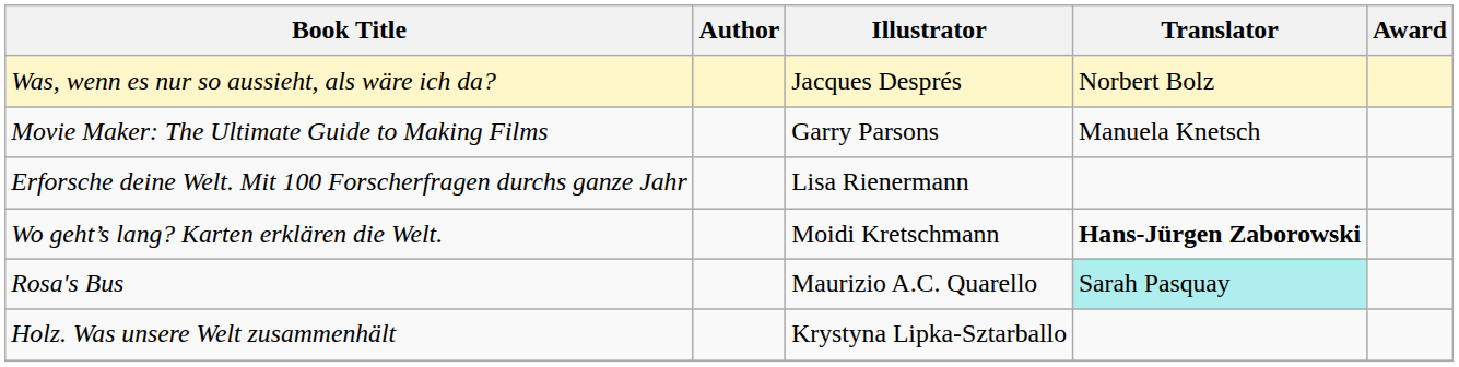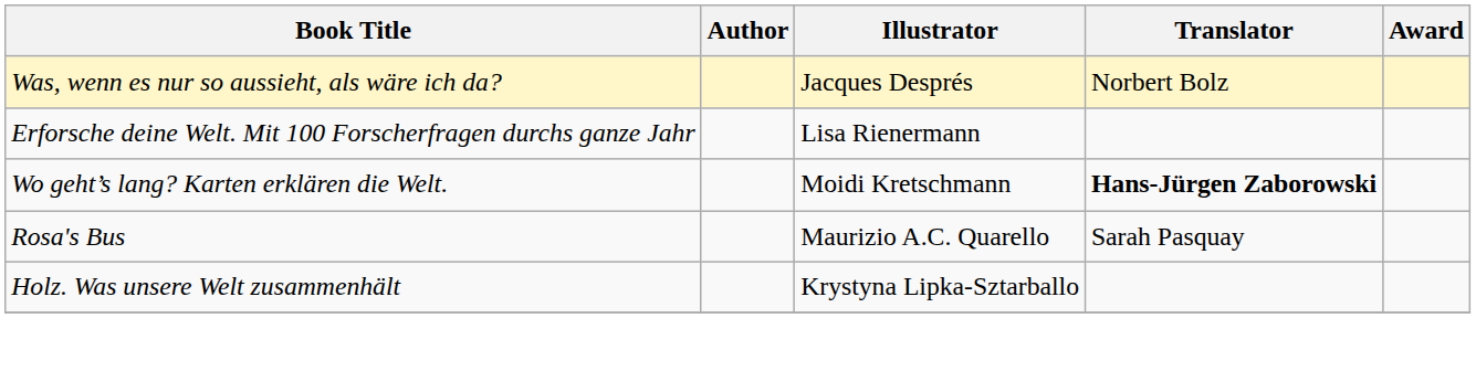- row: Movie Maker: The Ultimate Guide to Making Films | Garry Parsons | Manuela Knetsch
Rosa's Bus | Translator: paleturquoise background -> no background
